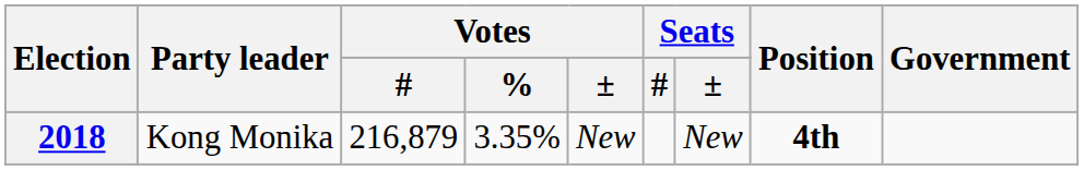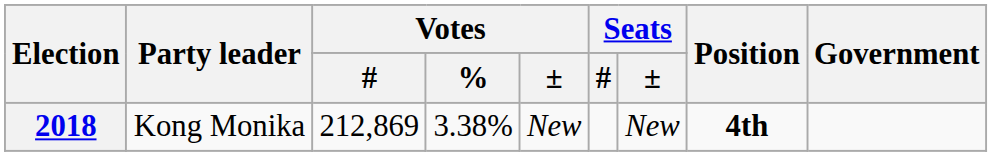2018 | Votes / #: 216,879 -> 212,869
2018 | Votes / %: 3.35% -> 3.38%
